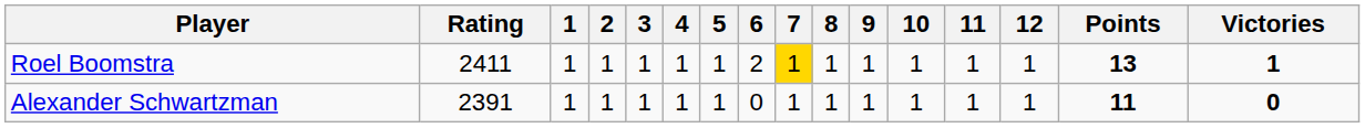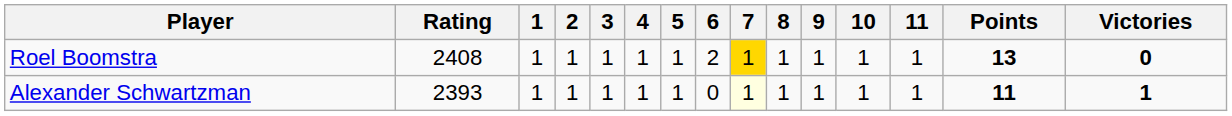- column: 12 | 1 | 1
Roel Boomstra | Rating: 2411 -> 2408
Roel Boomstra | Victories: 1 -> 0
Alexander Schwartzman | Rating: 2391 -> 2393
Alexander Schwartzman | 7: no background -> lightyellow background
Alexander Schwartzman | Victories: 0 -> 1
